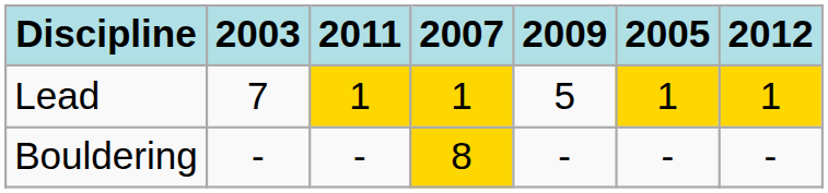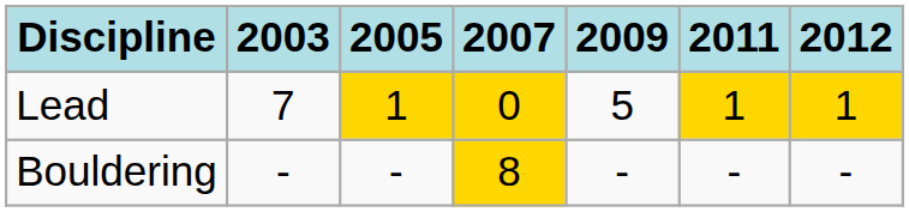columns swapped: 2005 <-> 2011
Lead | 2007: 1 -> 0
